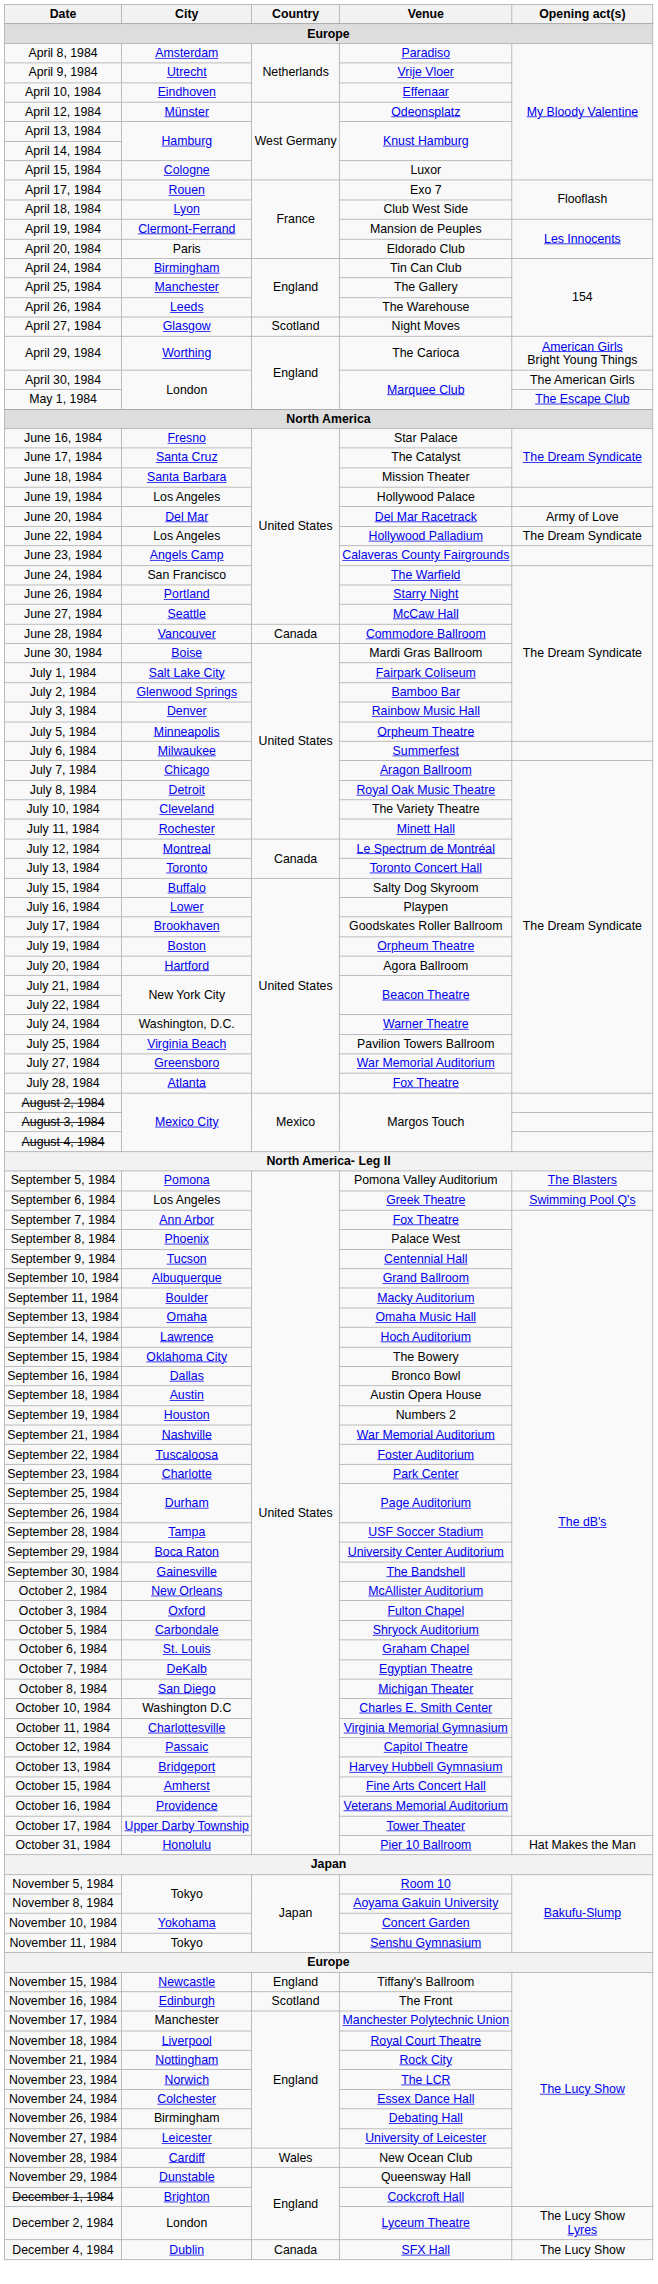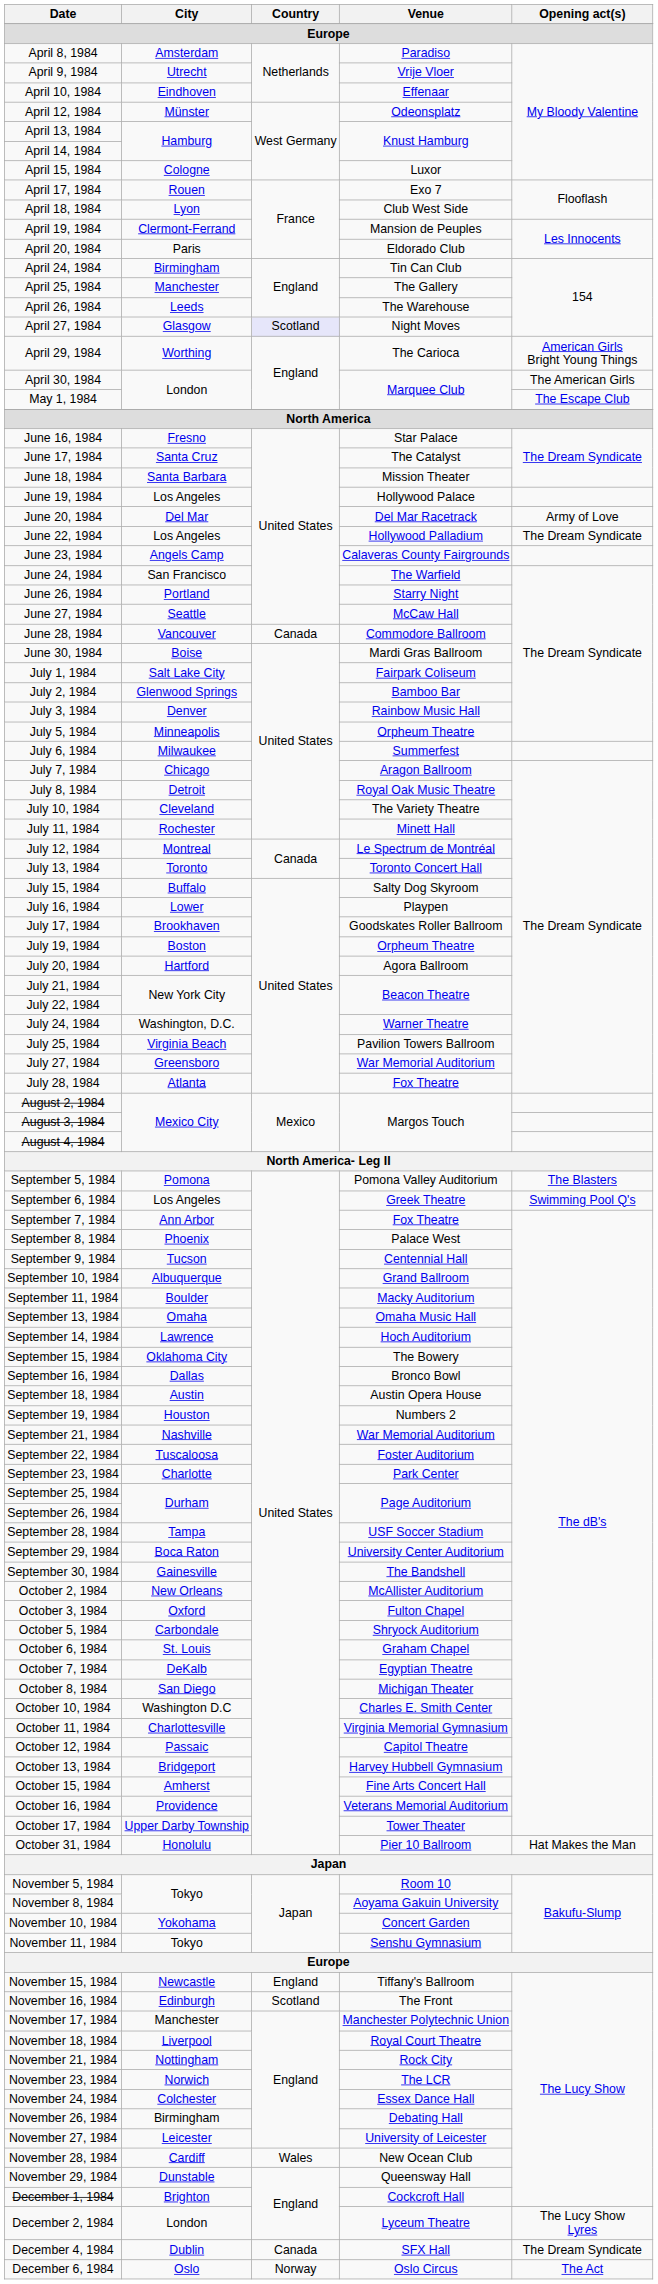April 27, 1984 | Country: no background -> lavender background
December 4, 1984 | Opening act(s): The Lucy Show -> The Dream Syndicate
+ row: December 6, 1984 | Oslo | Norway | Oslo Circus | The Act
